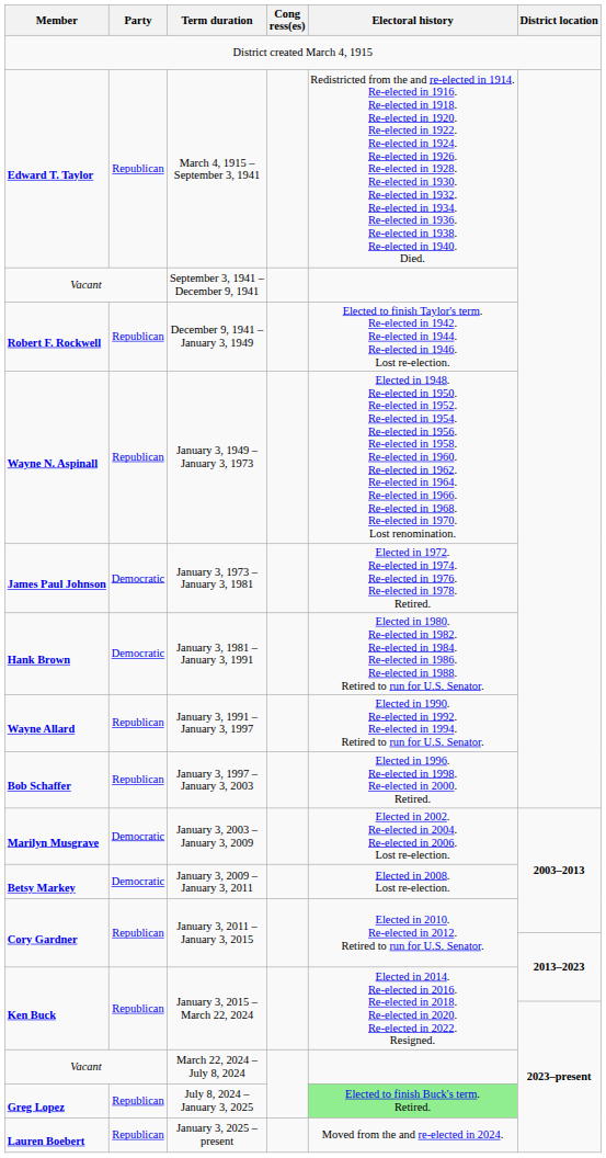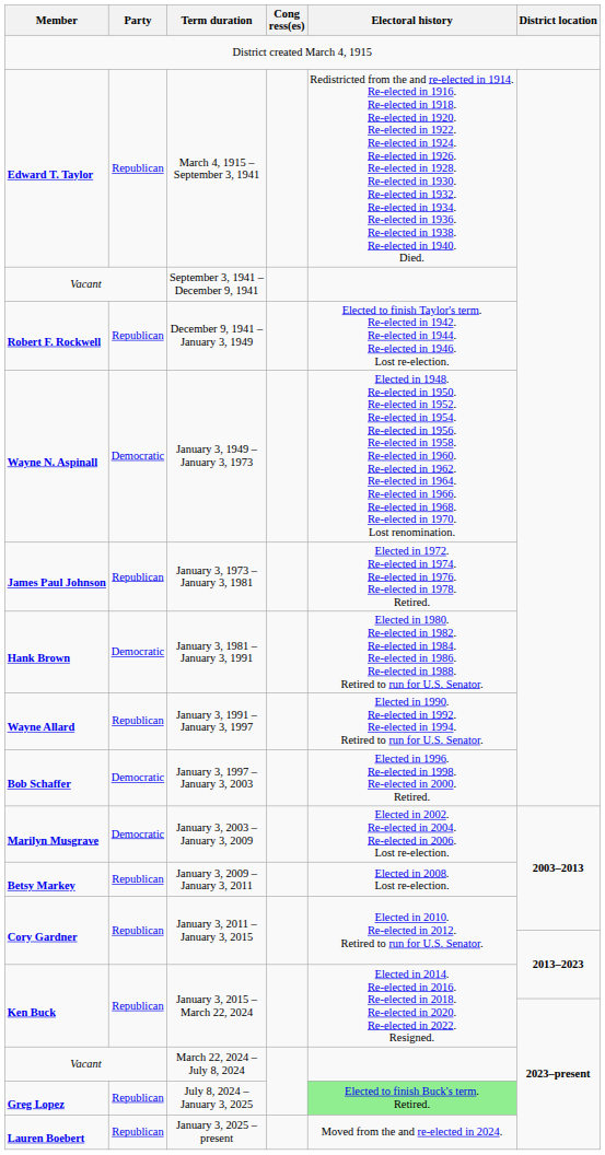January 3, 1949 – January 3, 1973 | Party: Republican -> Democratic
January 3, 1973 – January 3, 1981 | Party: Democratic -> Republican
January 3, 1997 – January 3, 2003 | Party: Republican -> Democratic
January 3, 2009 – January 3, 2011 | Party: Democratic -> Republican
